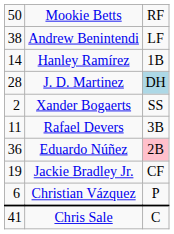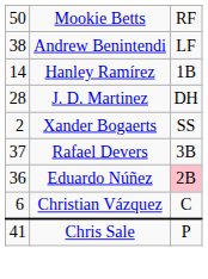J. D. Martinez | column 3: lightblue background -> no background
Rafael Devers | column 1: 11 -> 37
- row: 19 | Jackie Bradley Jr. | CF
Christian Vázquez | column 3: P -> C
Chris Sale | column 3: C -> P
